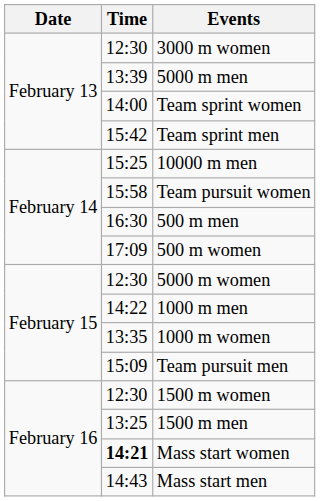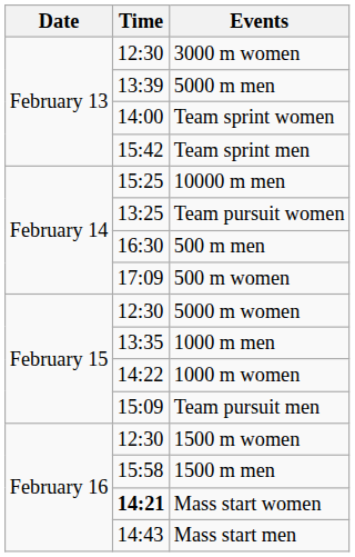Team pursuit women | Time: 15:58 -> 13:25
1000 m men | Time: 14:22 -> 13:35
1000 m women | Time: 13:35 -> 14:22
1500 m men | Time: 13:25 -> 15:58
